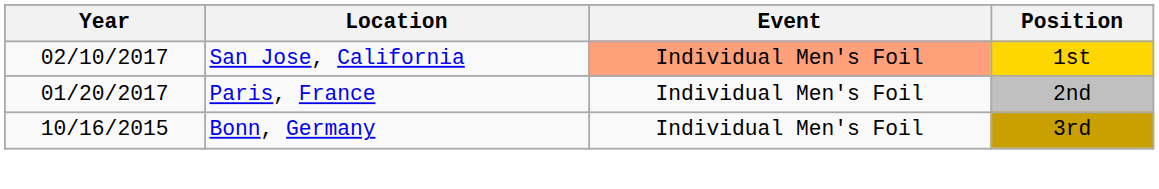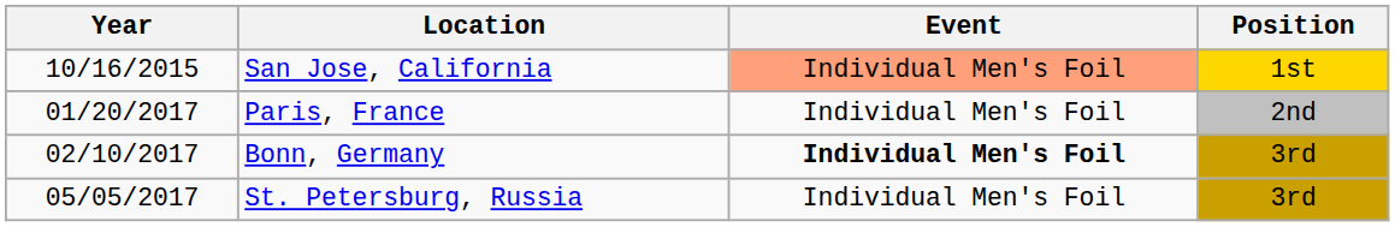San Jose, California | Year: 02/10/2017 -> 10/16/2015
Bonn, Germany | Year: 10/16/2015 -> 02/10/2017
Bonn, Germany | Event: normal -> bold
+ row: 05/05/2017 | St. Petersburg, Russia | Individual Men's Foil | 3rd
